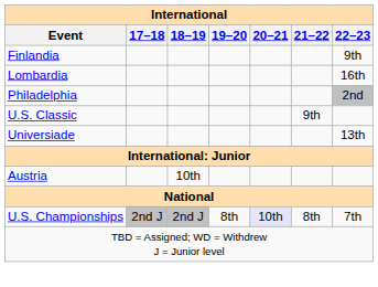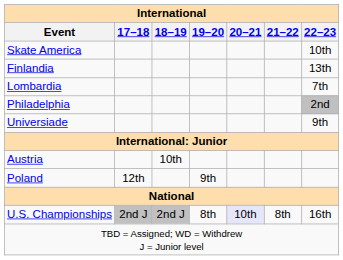+ row: Skate America | 10th
Finlandia | 22–23: 9th -> 13th
Lombardia | 22–23: 16th -> 7th
- row: U.S. Classic | 9th
Universiade | 22–23: 13th -> 9th
+ row: Poland | 12th | 9th
U.S. Championships | 22–23: 7th -> 16th
